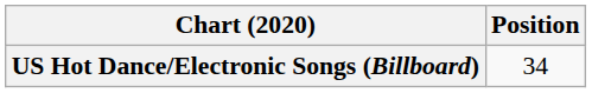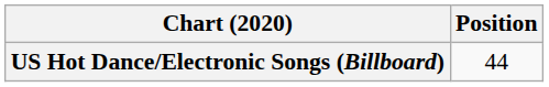US Hot Dance/Electronic Songs (Billboard) | Position: 34 -> 44
